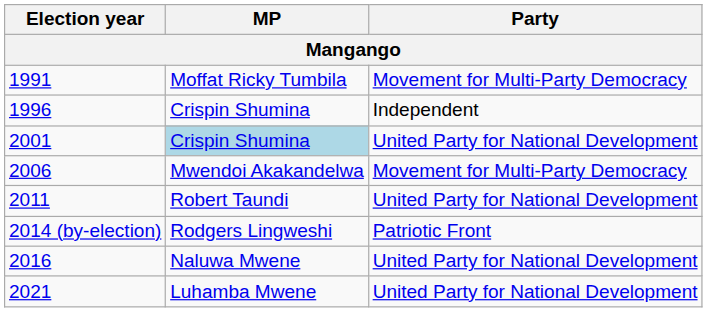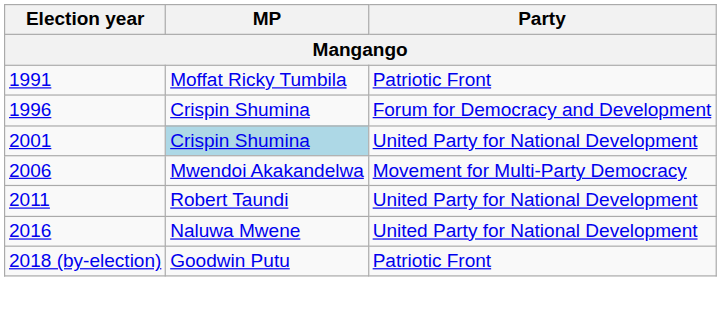1991 | Party: Movement for Multi-Party Democracy -> Patriotic Front
1996 | Party: Independent -> Forum for Democracy and Development
- row: 2014 (by-election) | Rodgers Lingweshi | Patriotic Front
+ row: 2018 (by-election) | Goodwin Putu | Patriotic Front
- row: 2021 | Luhamba Mwene | United Party for National Development
